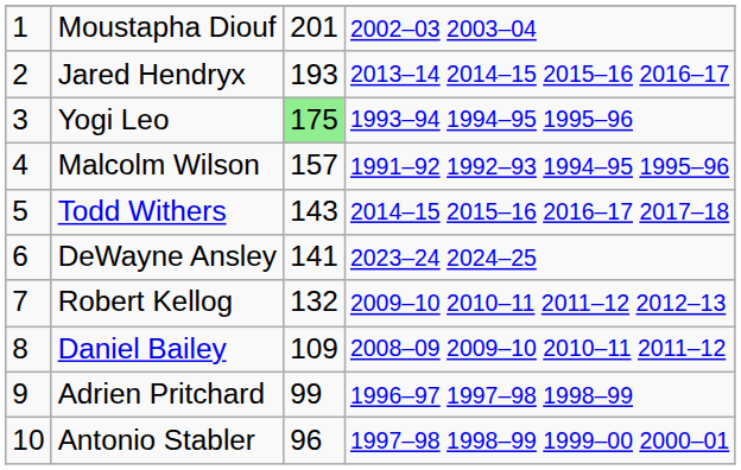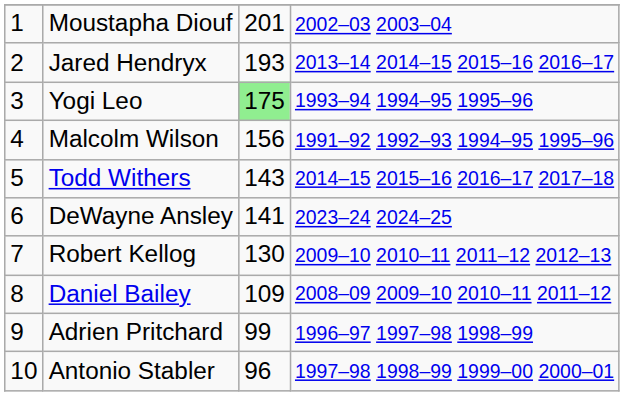Malcolm Wilson | column 3: 157 -> 156
Robert Kellog | column 3: 132 -> 130
